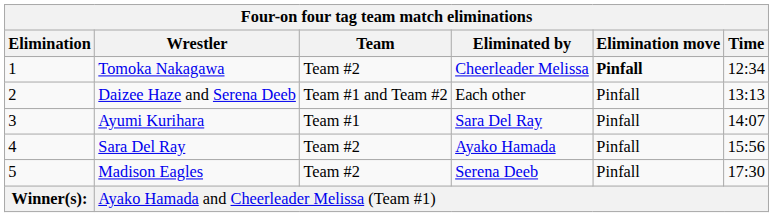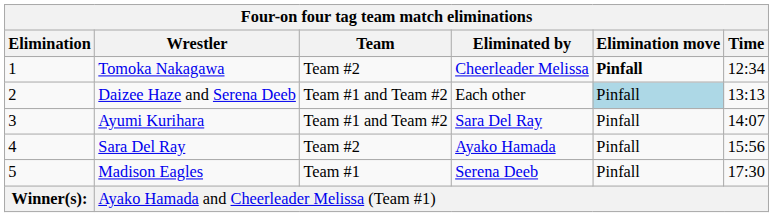Daizee Haze and Serena Deeb | Elimination move: no background -> lightblue background
Ayumi Kurihara | Team: Team #1 -> Team #1 and Team #2
Madison Eagles | Team: Team #2 -> Team #1
